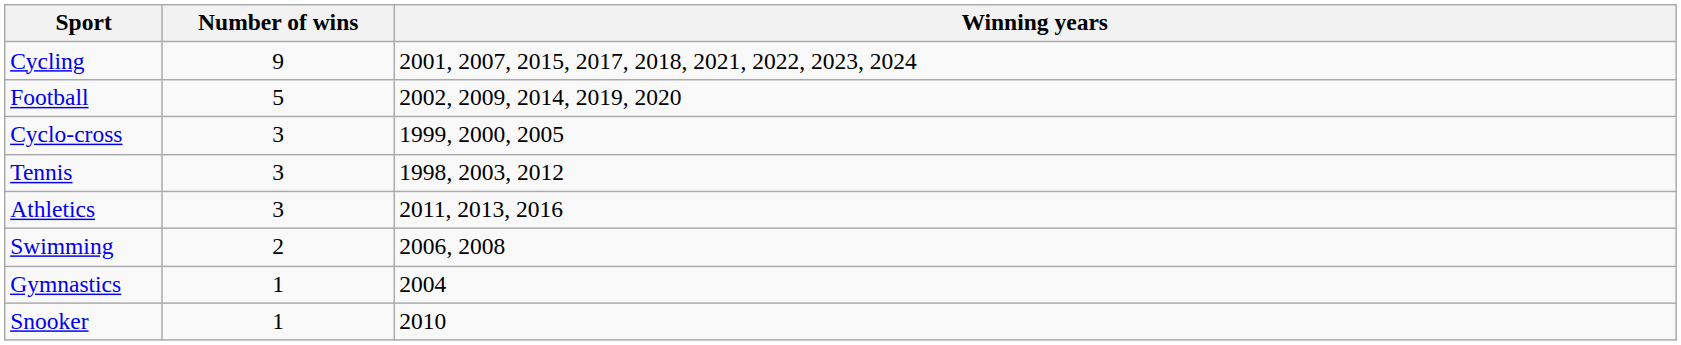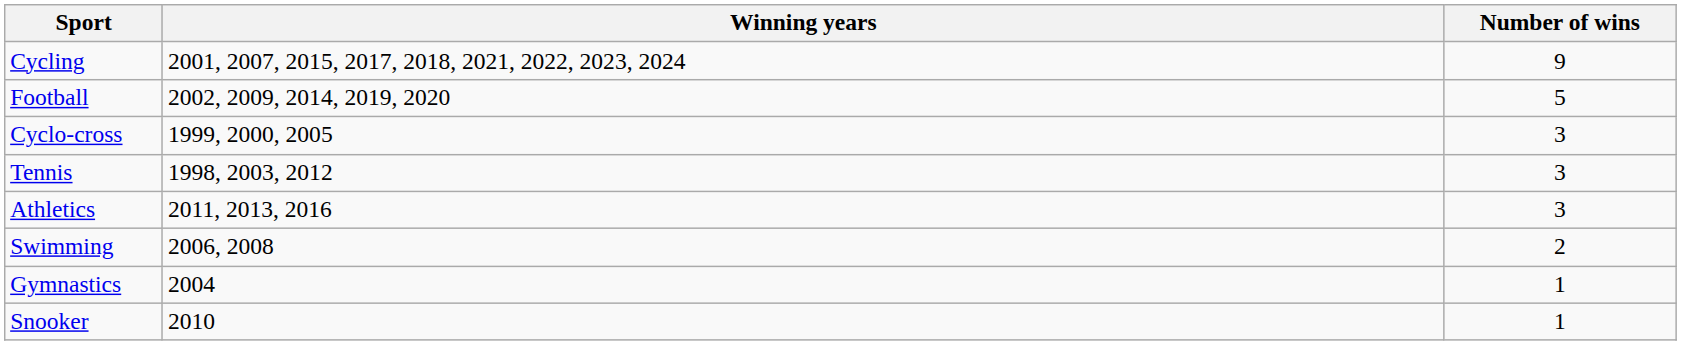columns swapped: Number of wins <-> Winning years
